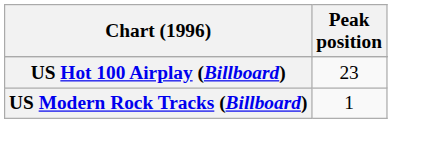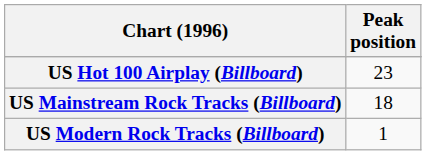+ row: US Mainstream Rock Tracks (Billboard) | 18
